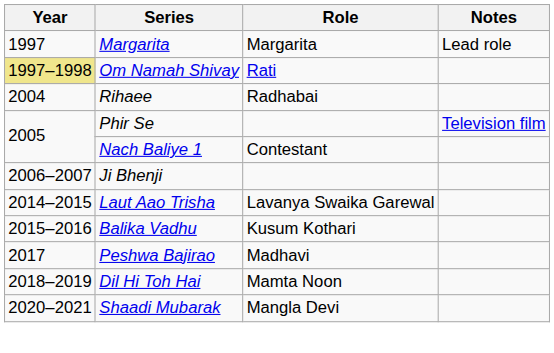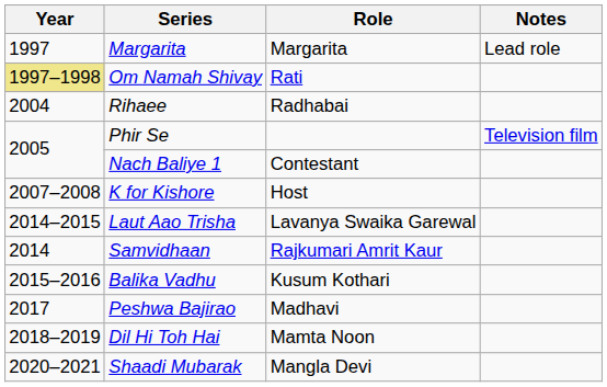- row: 2006–2007 | Ji Bhenji
+ row: 2007–2008 | K for Kishore | Host
+ row: 2014 | Samvidhaan | Rajkumari Amrit Kaur
